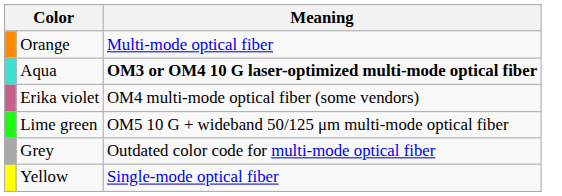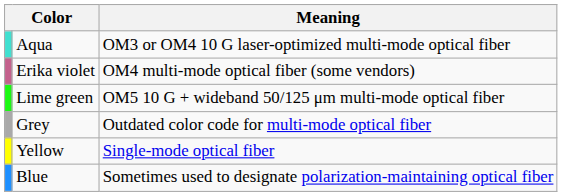- row: Orange | Multi-mode optical fiber
Aqua | Meaning: bold -> normal
+ row: Blue | Sometimes used to designate polarization-maintaining optical fiber
